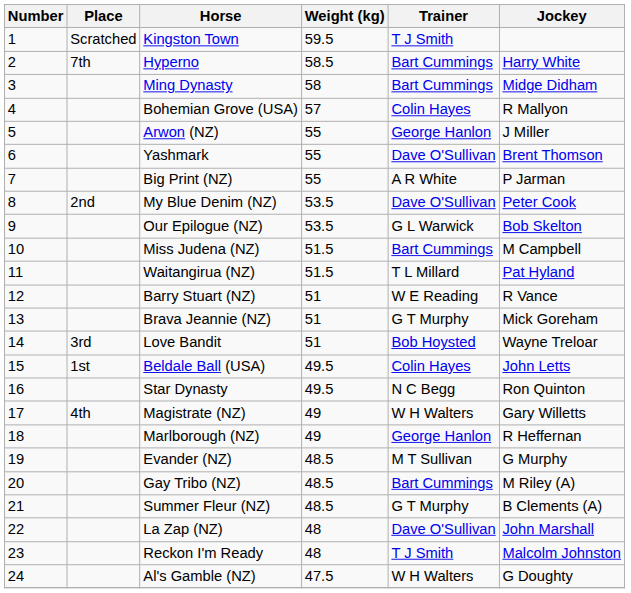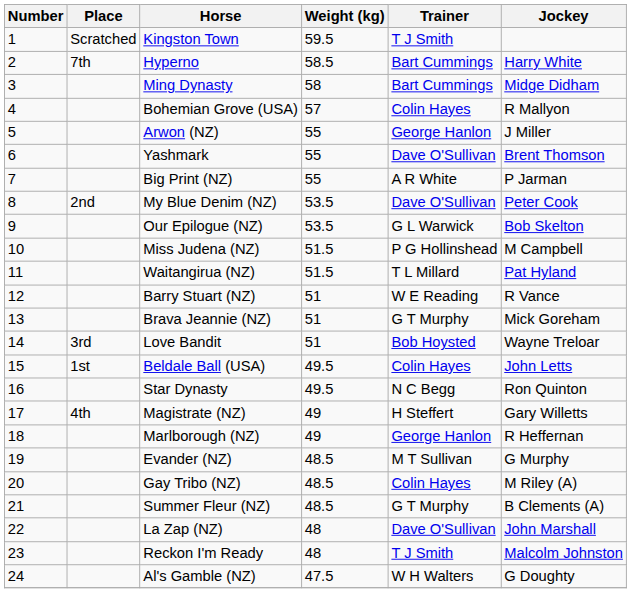Miss Judena (NZ) | Trainer: Bart Cummings -> P G Hollinshead
Magistrate (NZ) | Trainer: W H Walters -> H Steffert
Gay Tribo (NZ) | Trainer: Bart Cummings -> Colin Hayes
